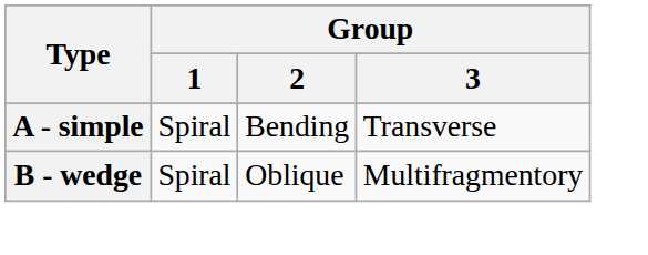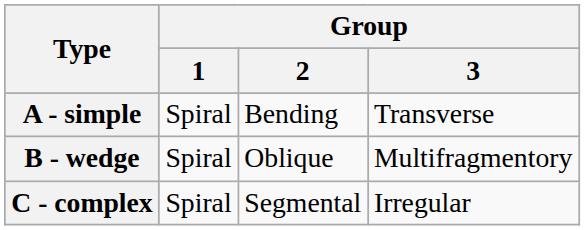+ row: C - complex | Spiral | Segmental | Irregular
